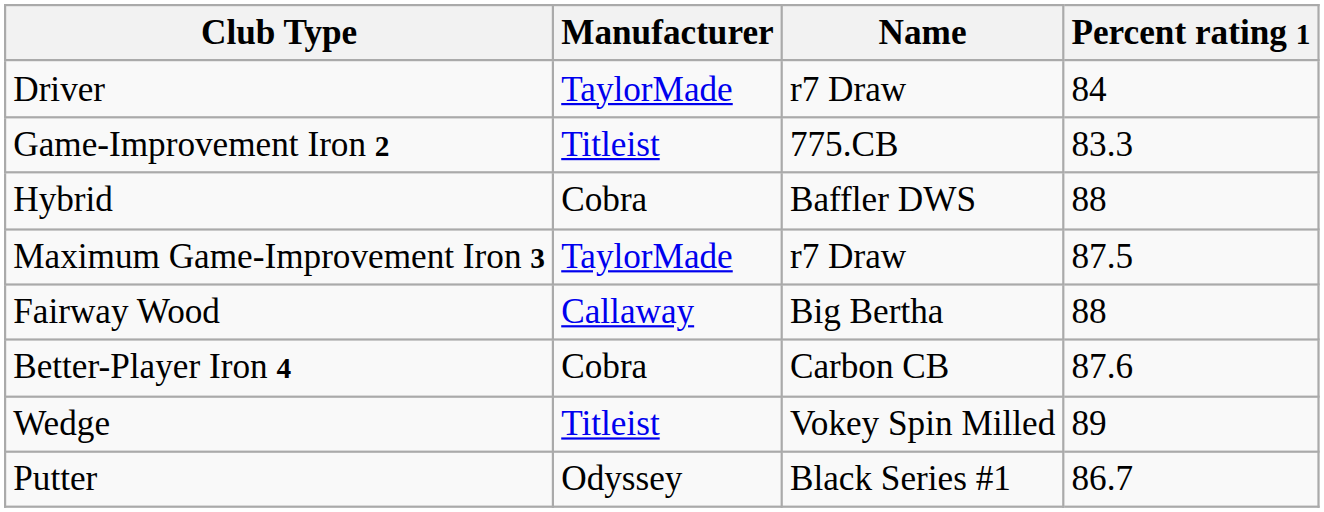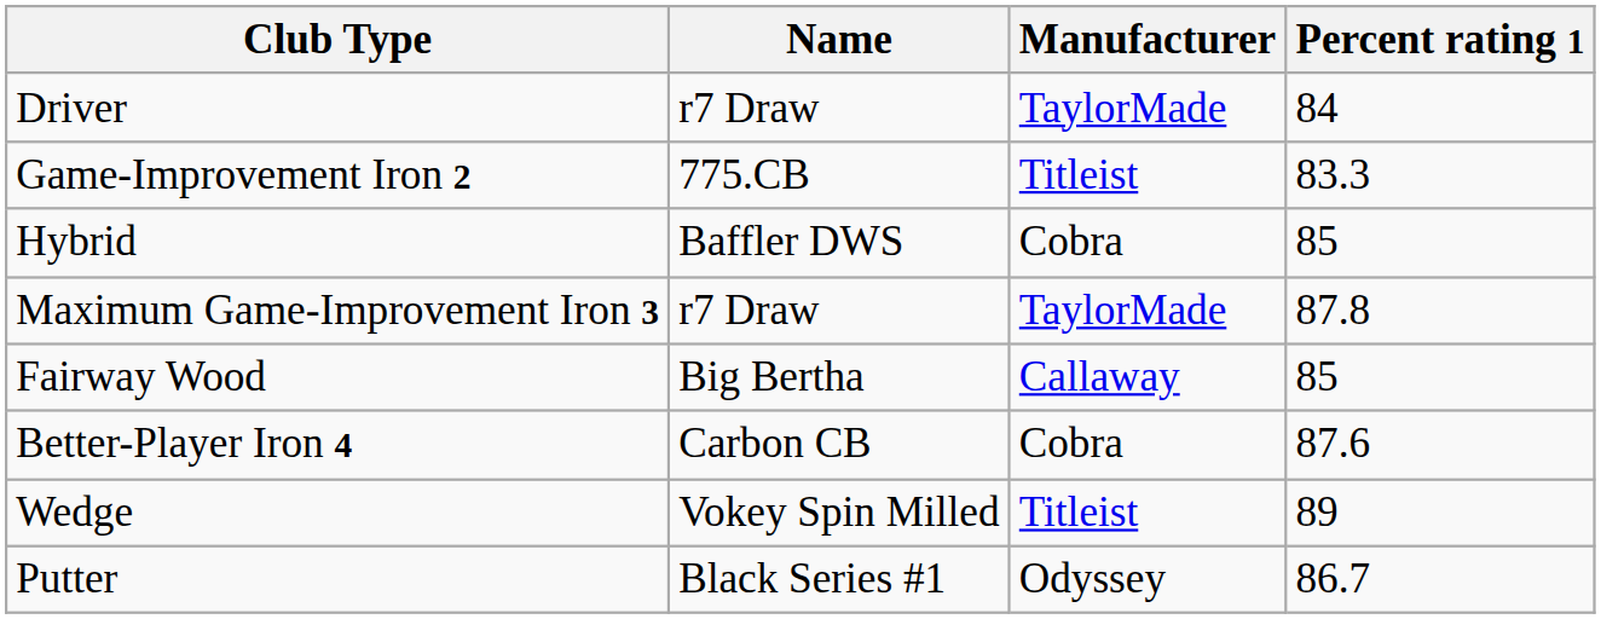columns swapped: Name <-> Manufacturer
Hybrid | Percent rating 1: 88 -> 85
Maximum Game-Improvement Iron 3 | Percent rating 1: 87.5 -> 87.8
Fairway Wood | Percent rating 1: 88 -> 85
